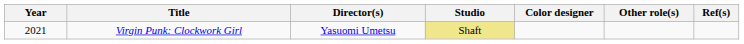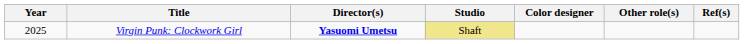Virgin Punk: Clockwork Girl | Year: 2021 -> 2025
Virgin Punk: Clockwork Girl | Director(s): normal -> bold
